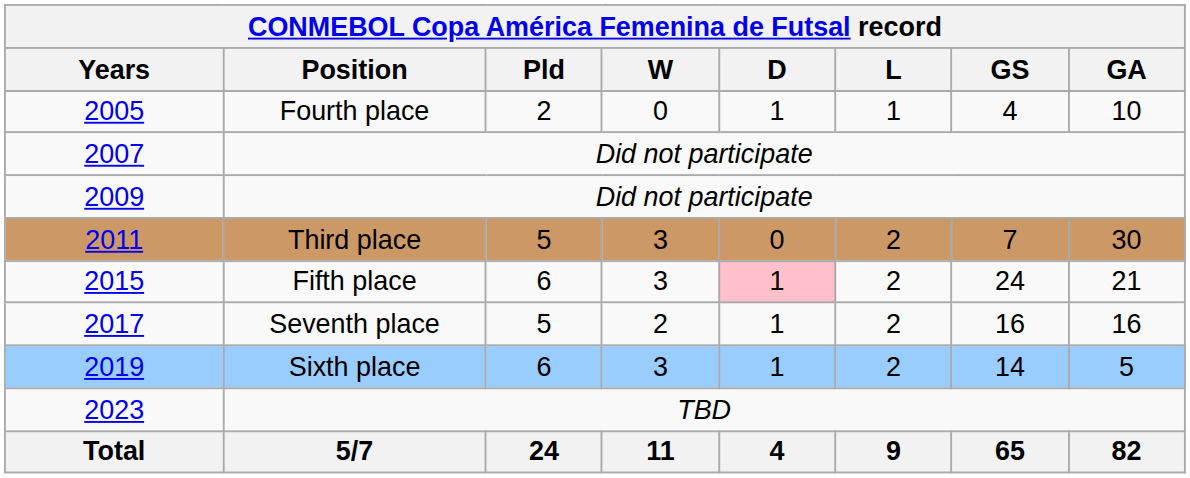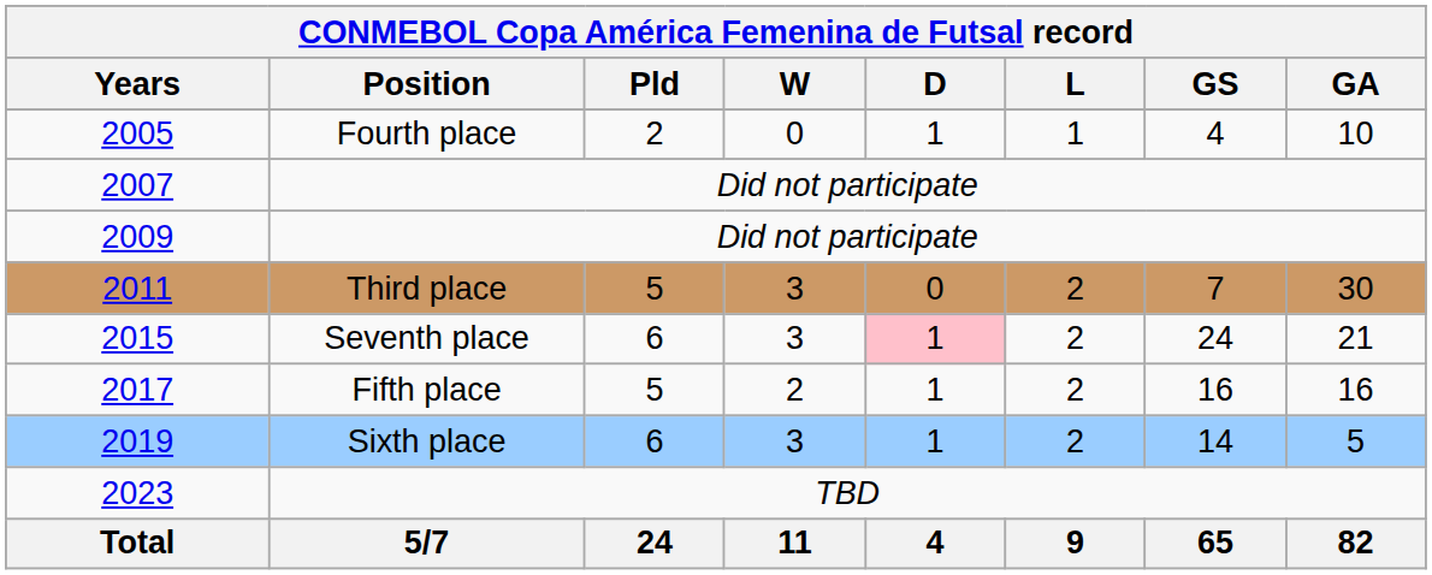2015 | Position: Fifth place -> Seventh place
2017 | Position: Seventh place -> Fifth place
